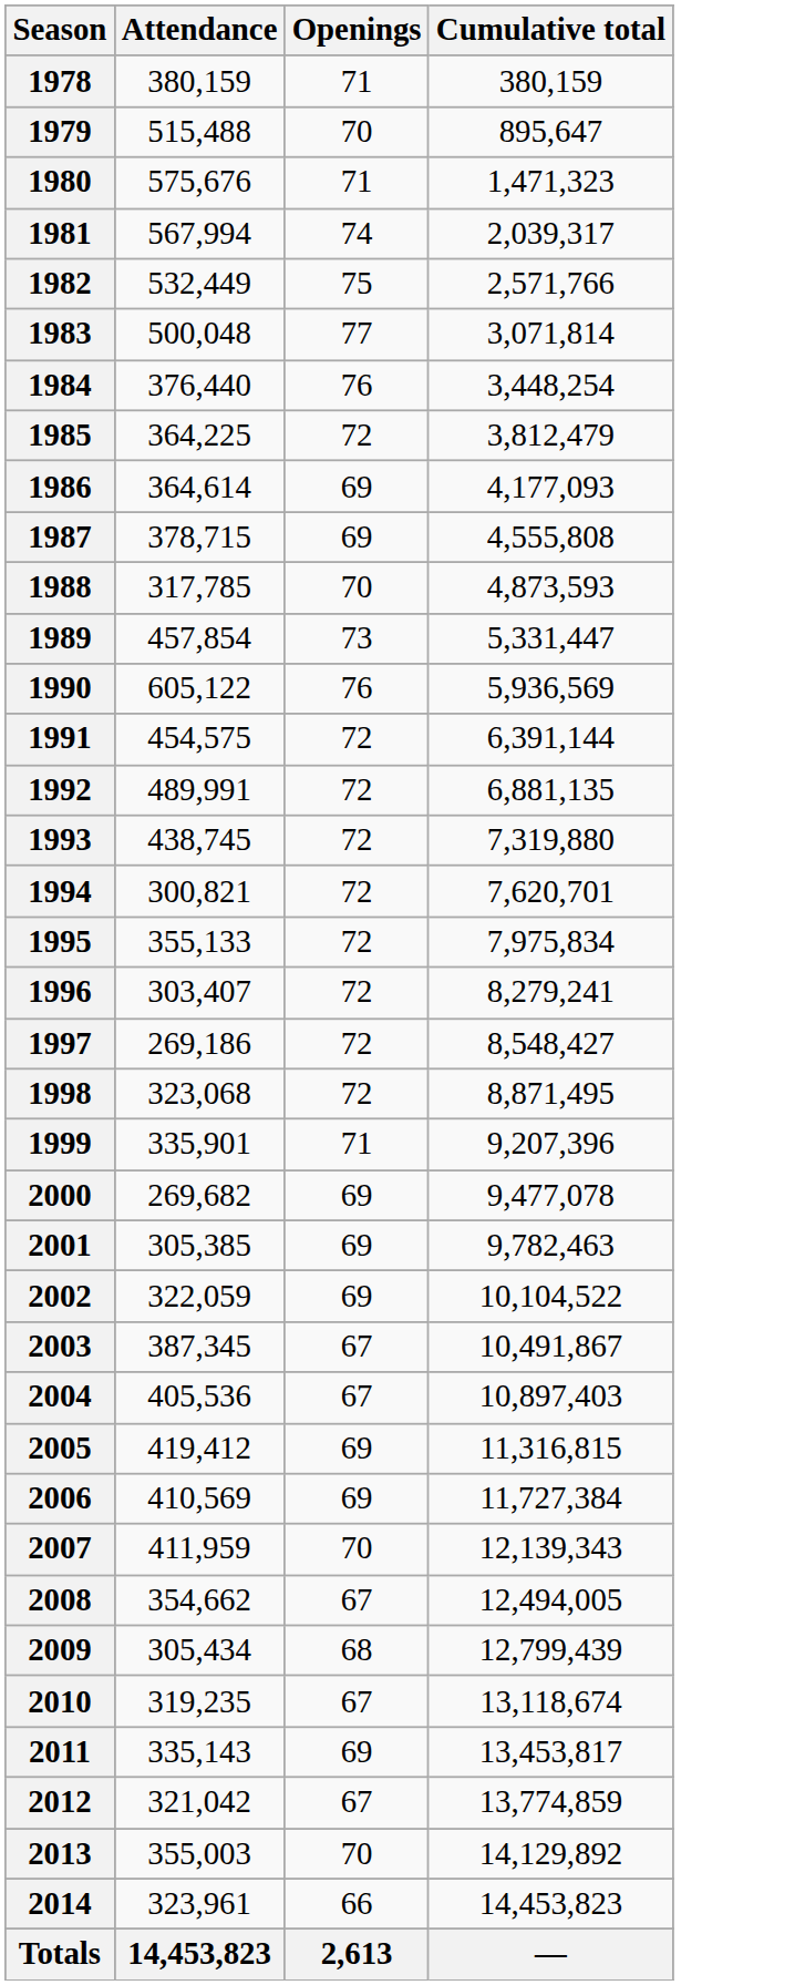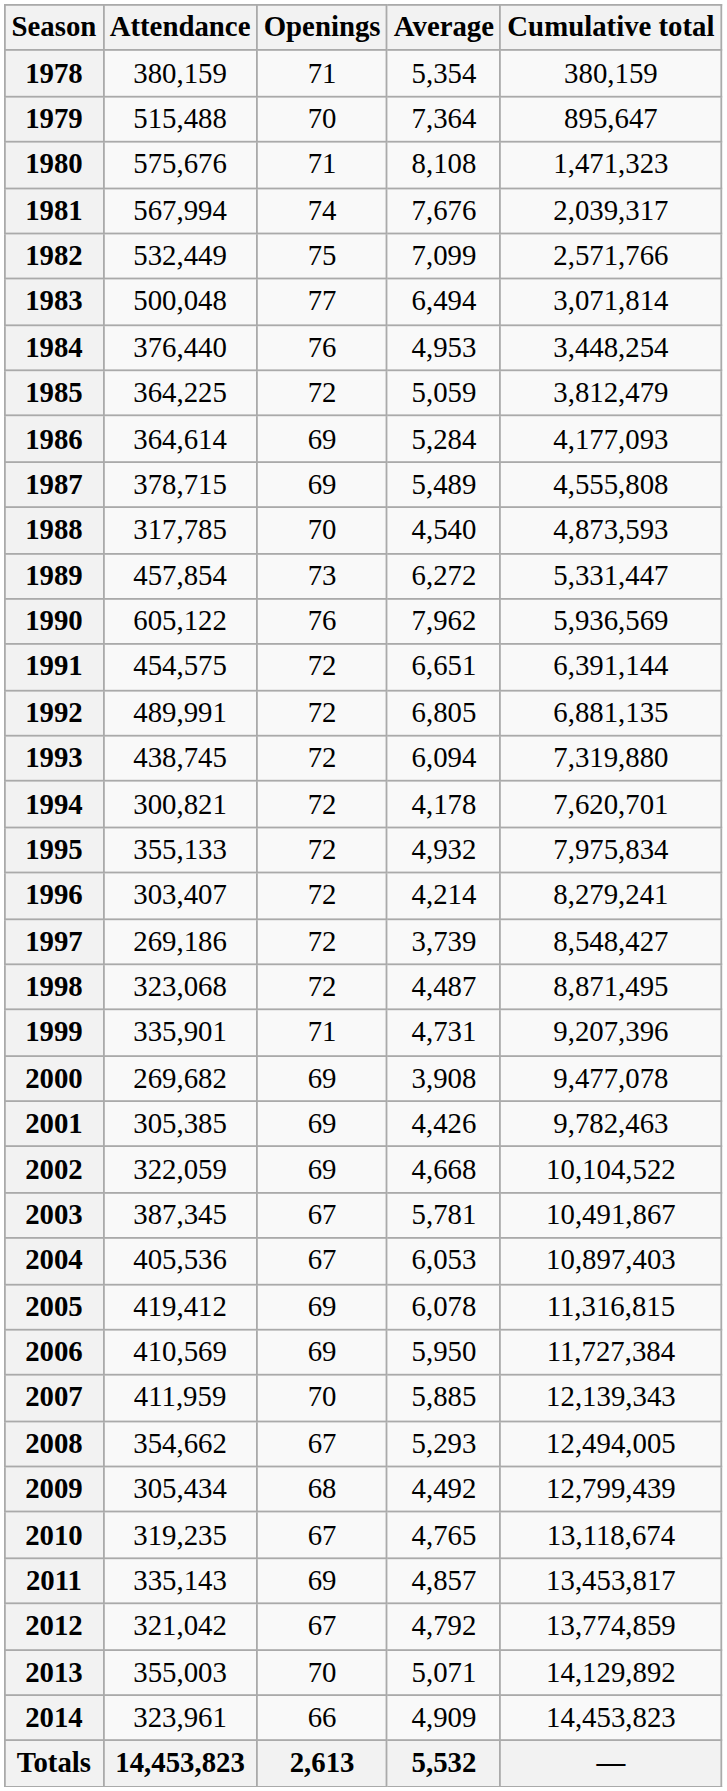+ column: Average | 5,354 | 7,364 | 8,108 | 7,676 | 7,099 | 6,494 | 4,953 | 5,059 | 5,284 | 5,489 | 4,540 | 6,272 | 7,962 | 6,651 | 6,805 | 6,094 | 4,178 | 4,932 | 4,214 | 3,739 | 4,487 | 4,731 | 3,908 | 4,426 | 4,668 | 5,781 | 6,053 | 6,078 | 5,950 | 5,885 | 5,293 | 4,492 | 4,765 | 4,857 | 4,792 | 5,071 | 4,909 | 5,532
